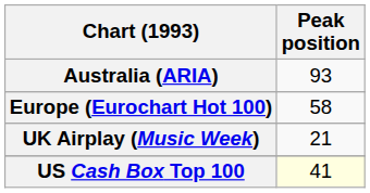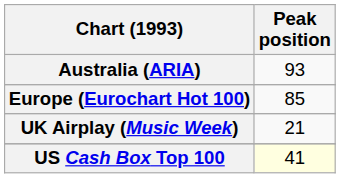Europe (Eurochart Hot 100) | Peak position: 58 -> 85
